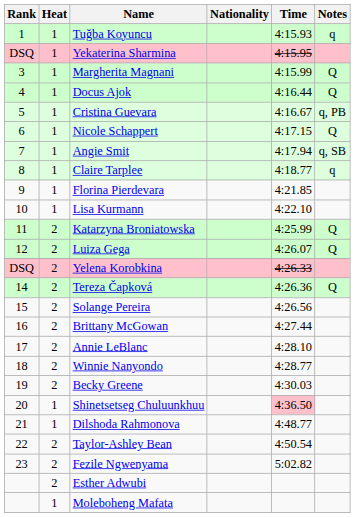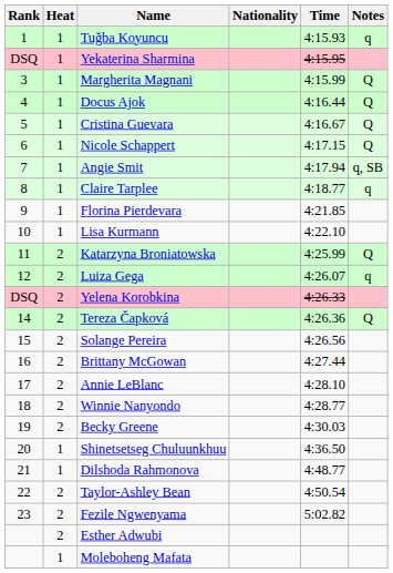Cristina Guevara | Notes: q, PB -> Q
Luiza Gega | Notes: Q -> q
Shinetsetseg Chuluunkhuu | Time: pink background -> no background
